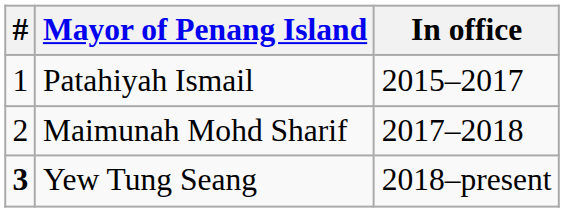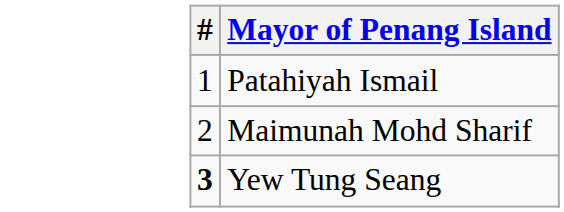- column: In office | 2015–2017 | 2017–2018 | 2018–present
